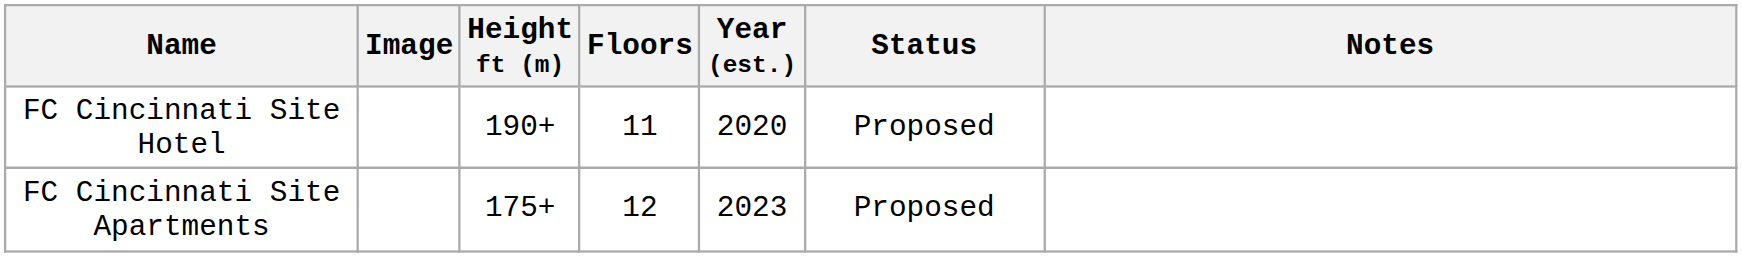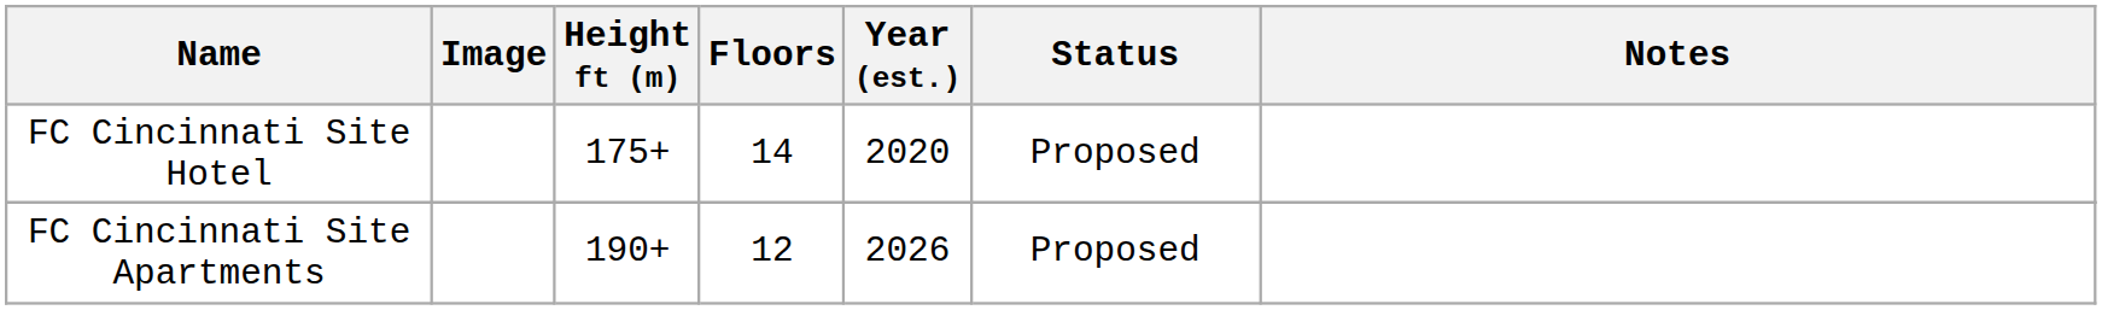FC Cincinnati Site Hotel | Height ft (m): 190+ -> 175+
FC Cincinnati Site Hotel | Floors: 11 -> 14
FC Cincinnati Site Apartments | Height ft (m): 175+ -> 190+
FC Cincinnati Site Apartments | Year (est.): 2023 -> 2026
